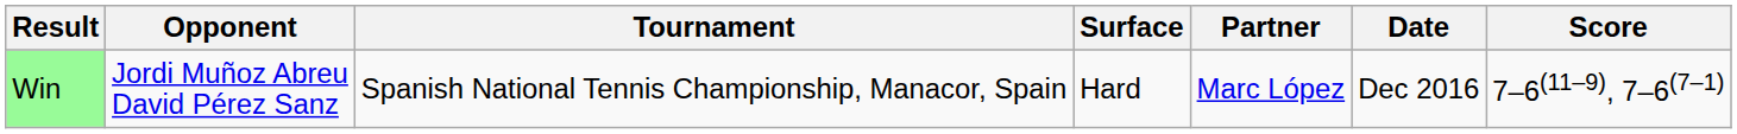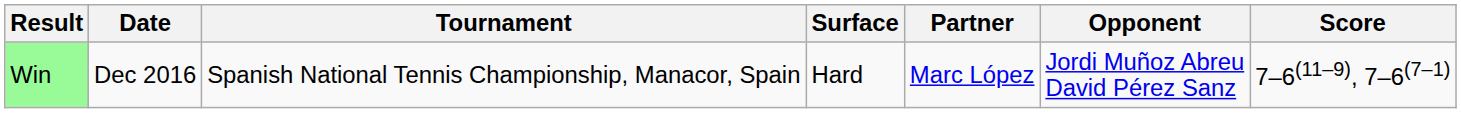columns swapped: Date <-> Opponent
